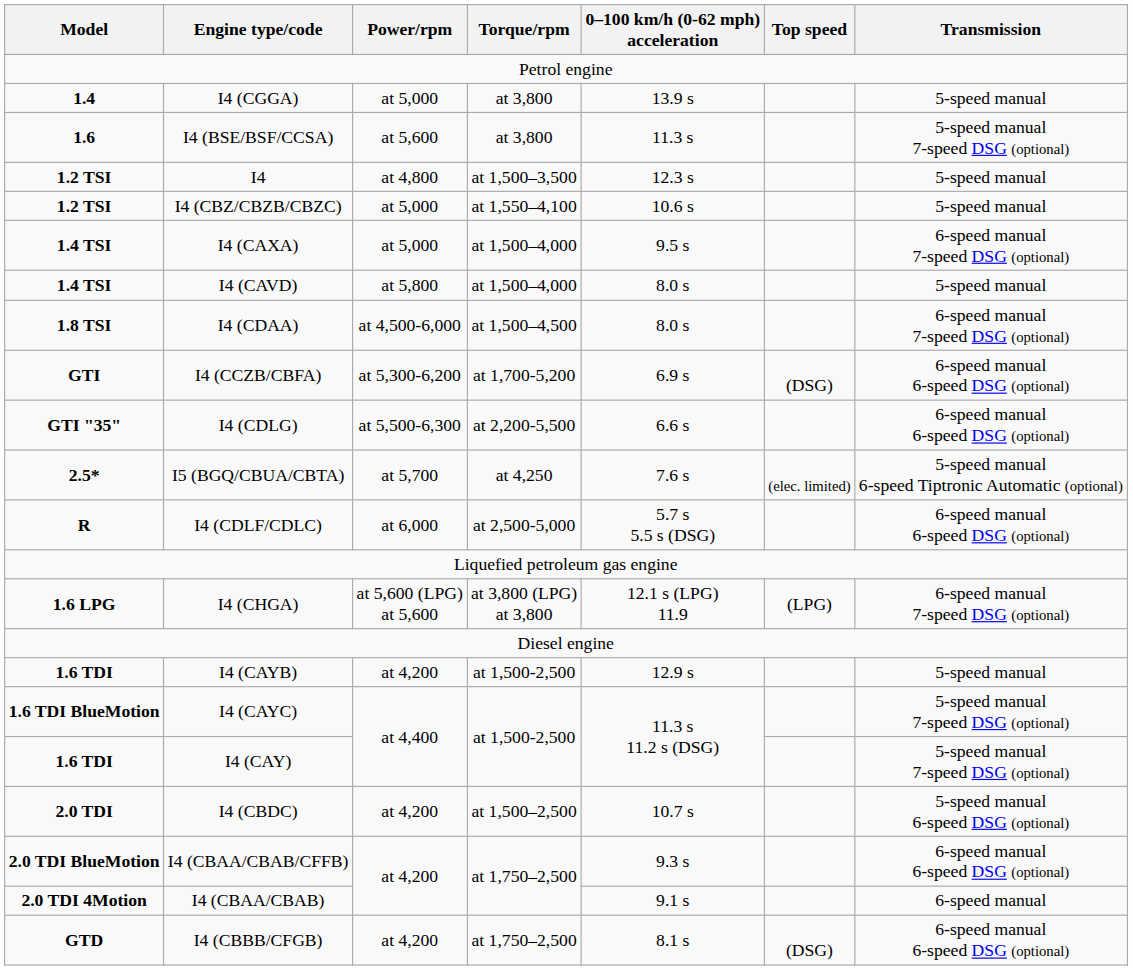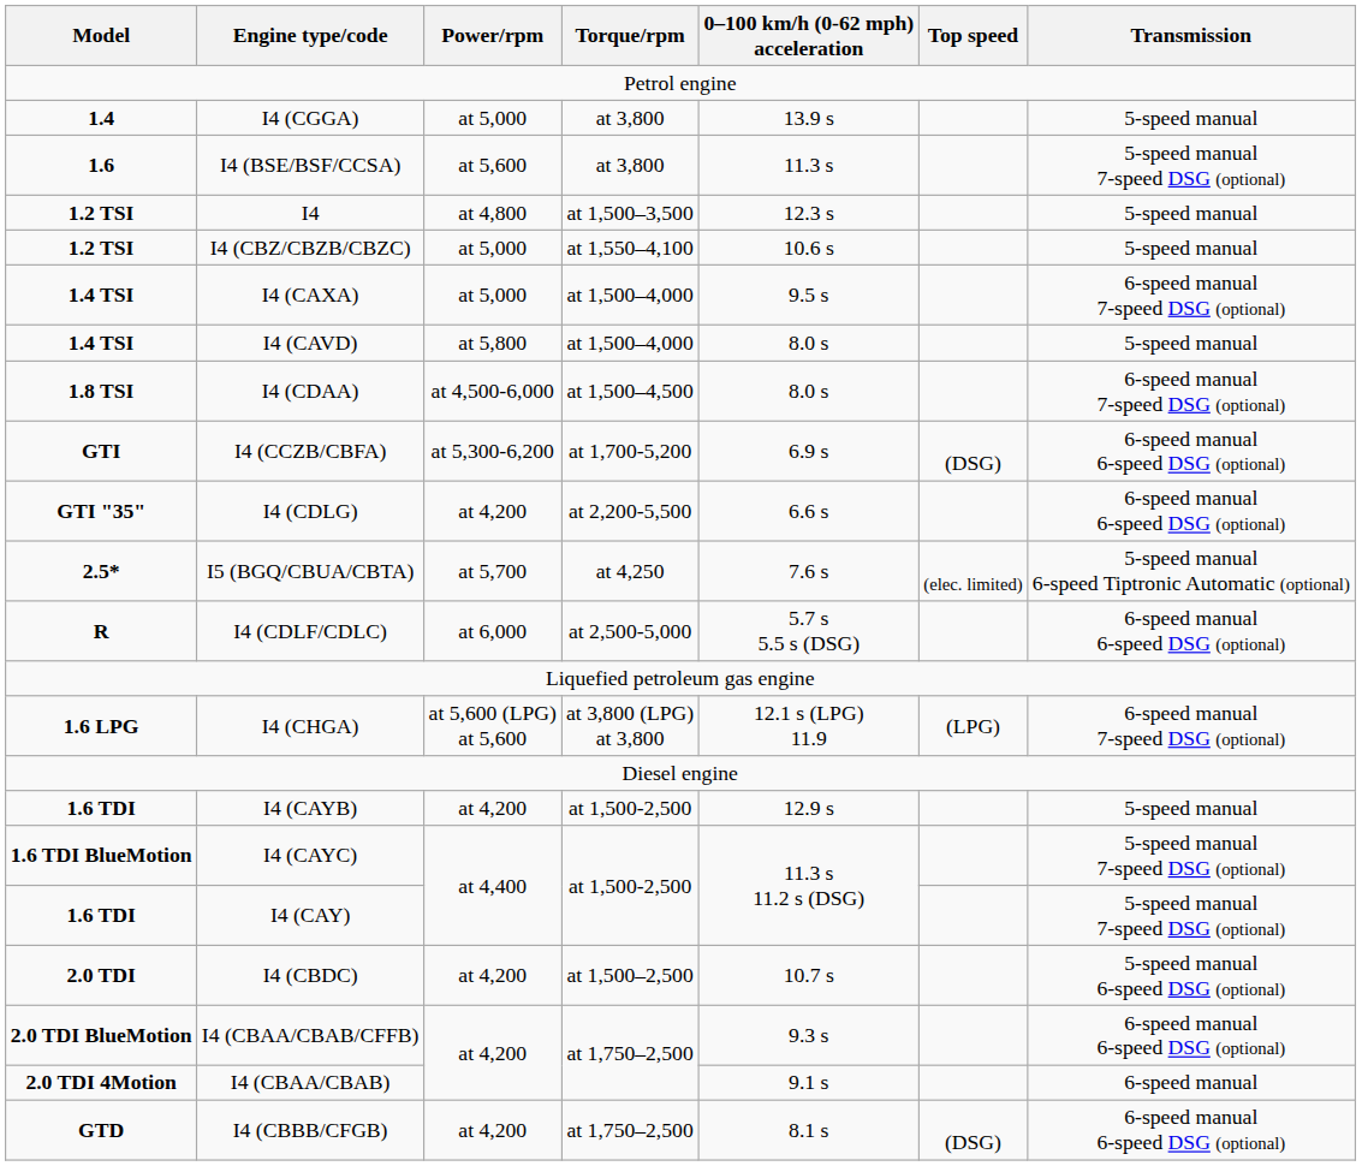I4 (CDLG) | Power/rpm: at 5,500-6,300 -> at 4,200
